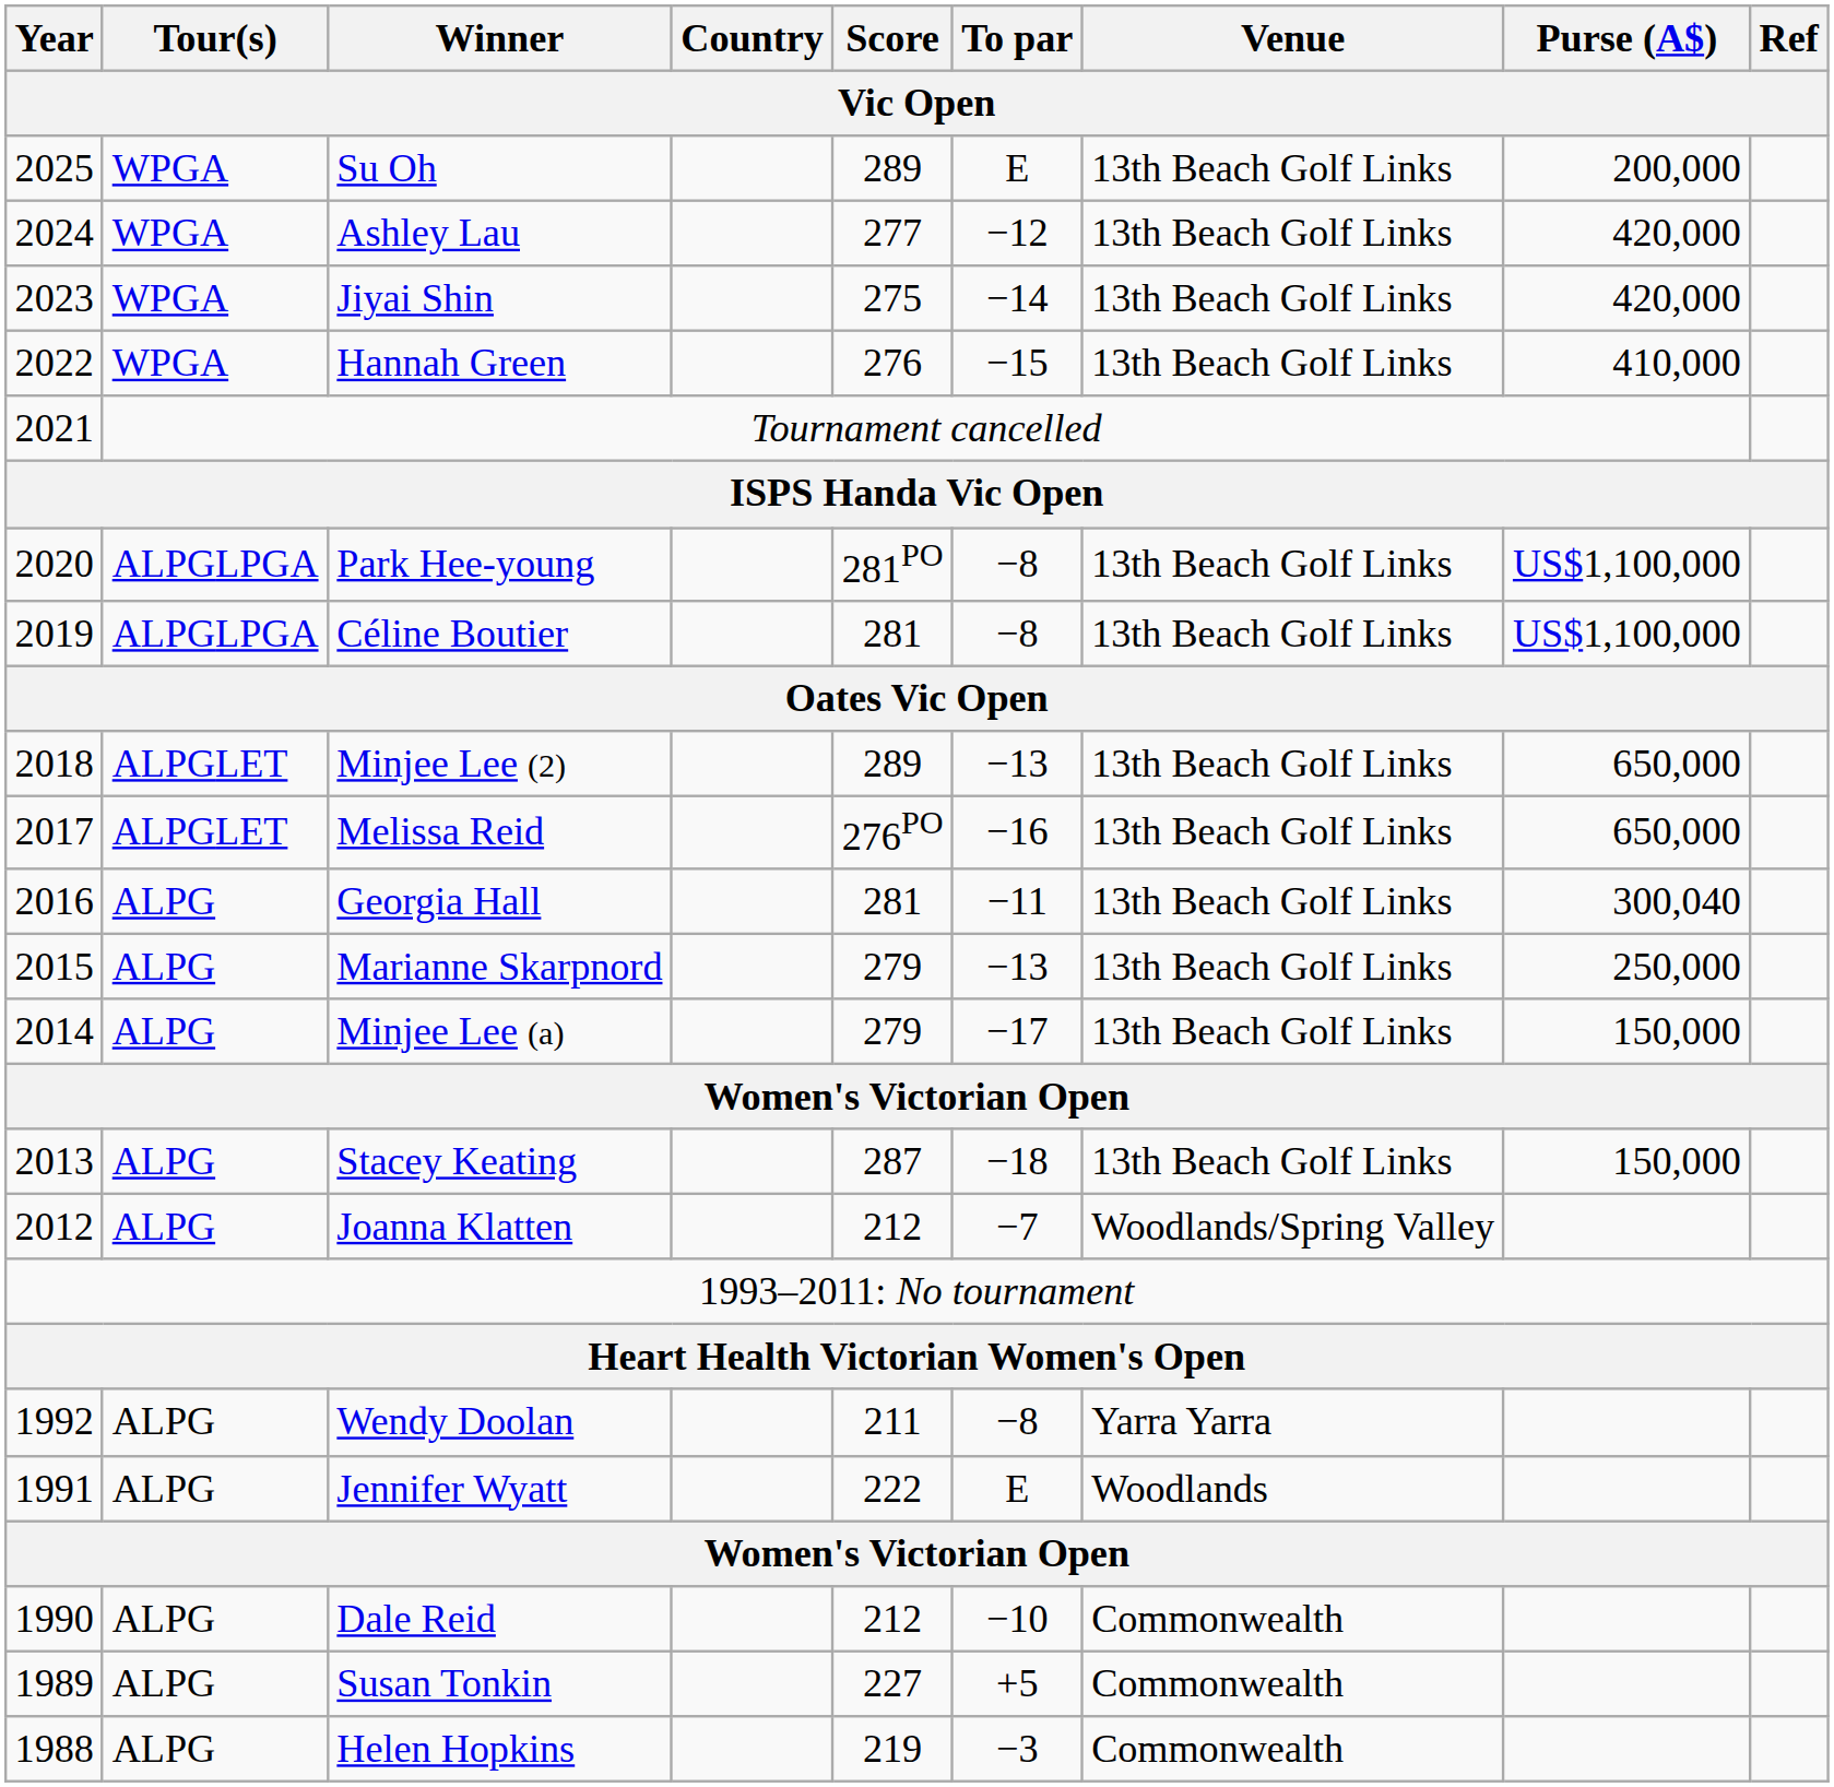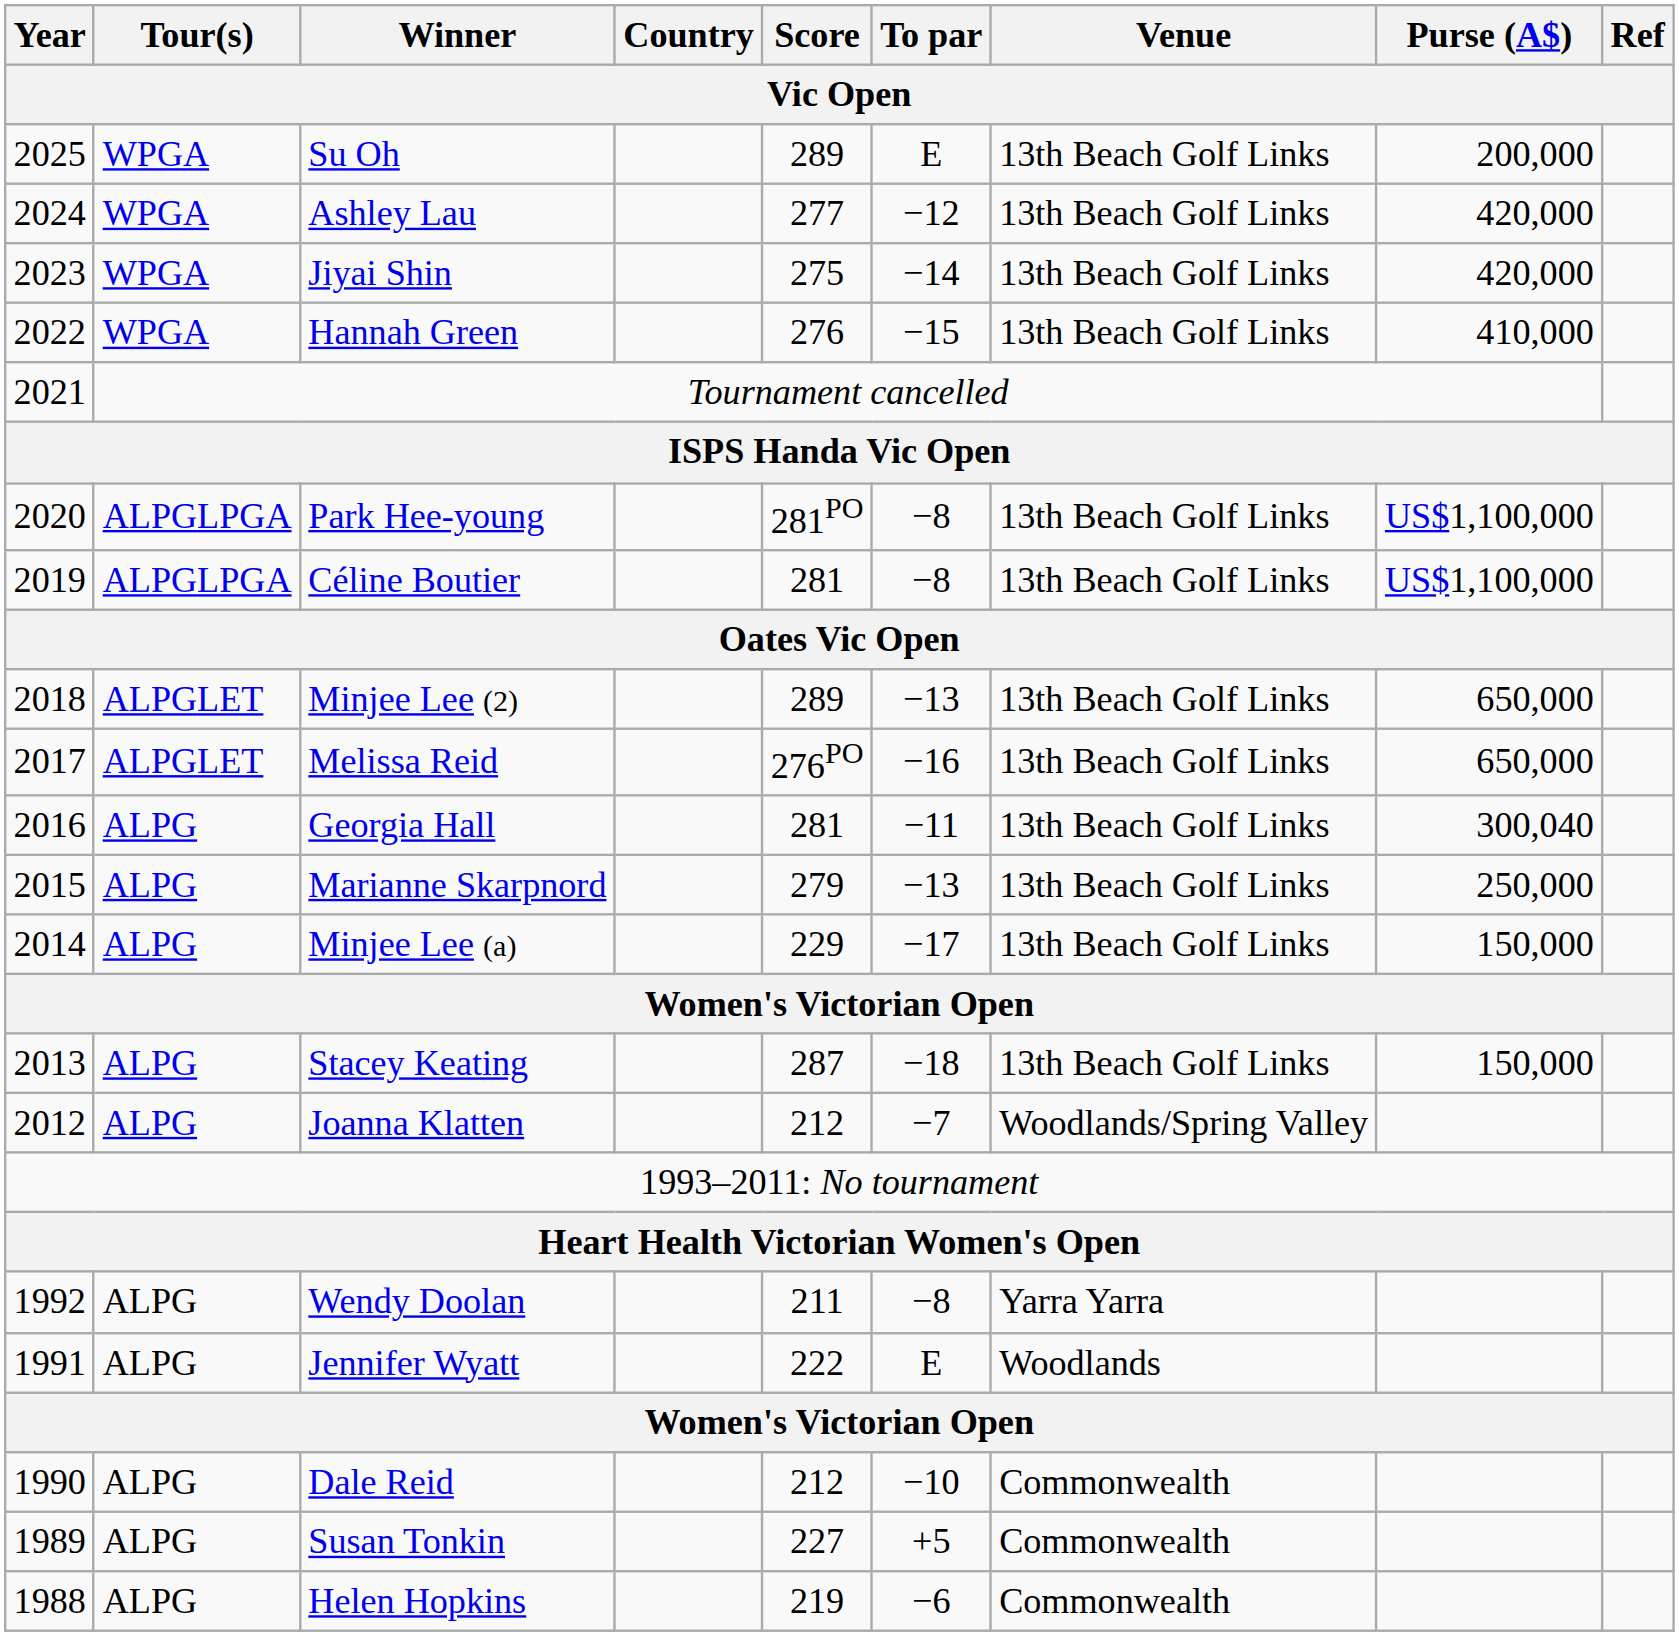Minjee Lee (a) | Score: 279 -> 229
Helen Hopkins | To par: −3 -> −6
